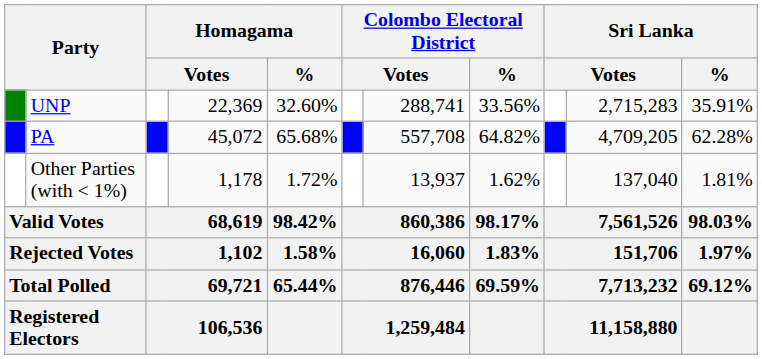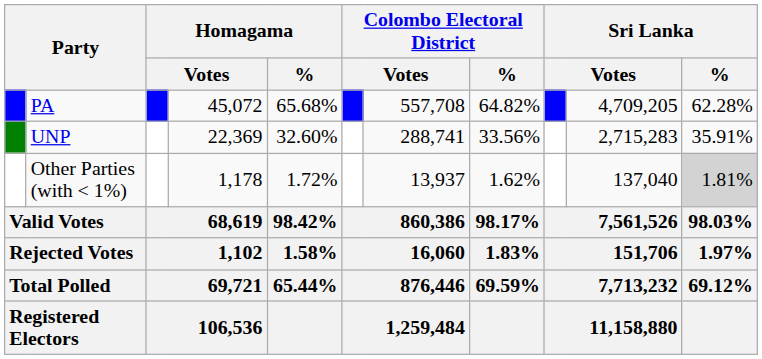rows swapped: PA <-> UNP
Other Parties (with < 1%) | Sri Lanka / %: no background -> lightgrey background
